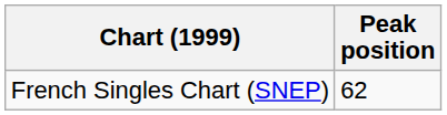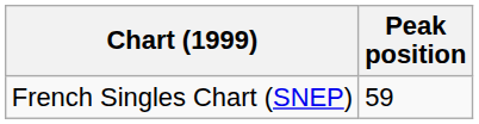French Singles Chart (SNEP) | Peak position: 62 -> 59
